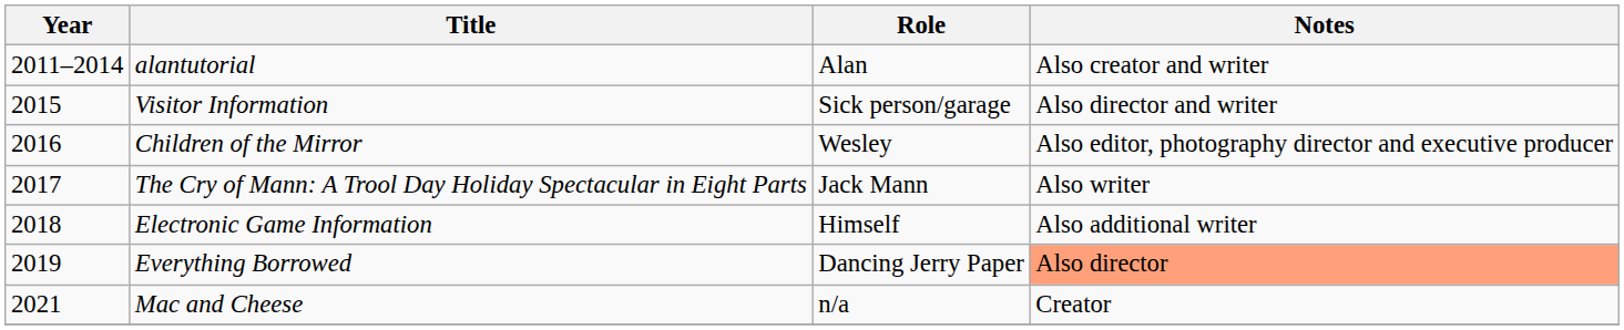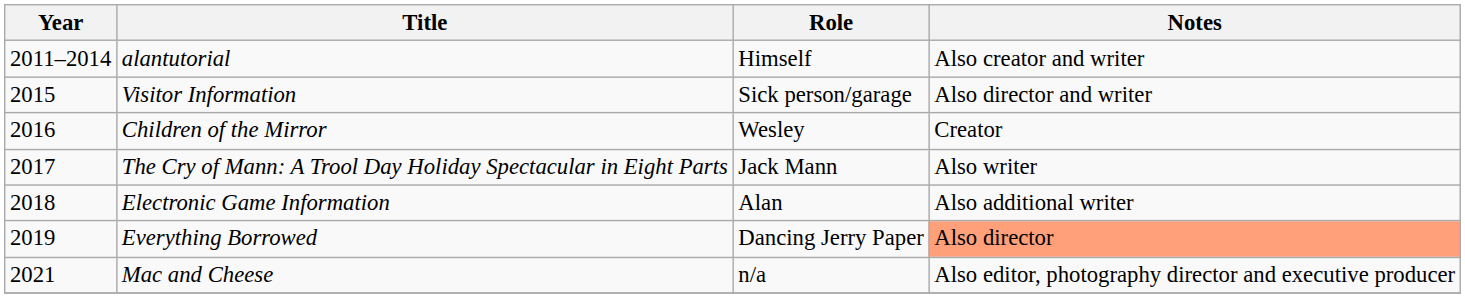alantutorial | Role: Alan -> Himself
Children of the Mirror | Notes: Also editor, photography director and executive producer -> Creator
Electronic Game Information | Role: Himself -> Alan
Mac and Cheese | Notes: Creator -> Also editor, photography director and executive producer
